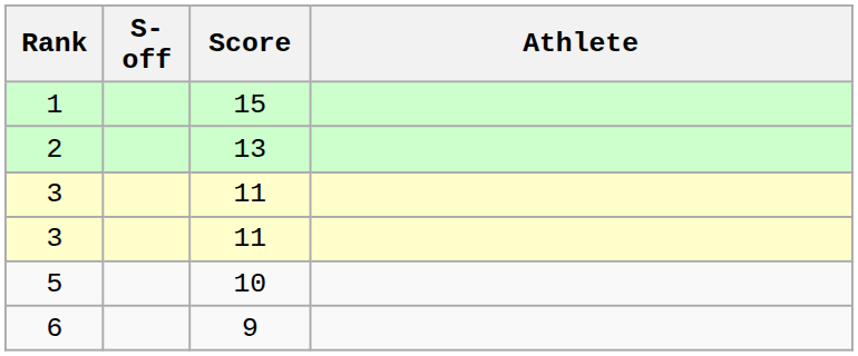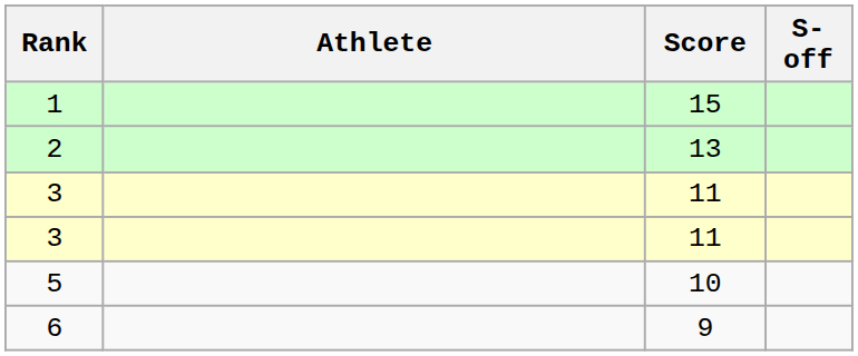columns swapped: Athlete <-> S-off
